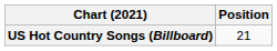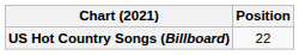US Hot Country Songs (Billboard) | Position: 21 -> 22
